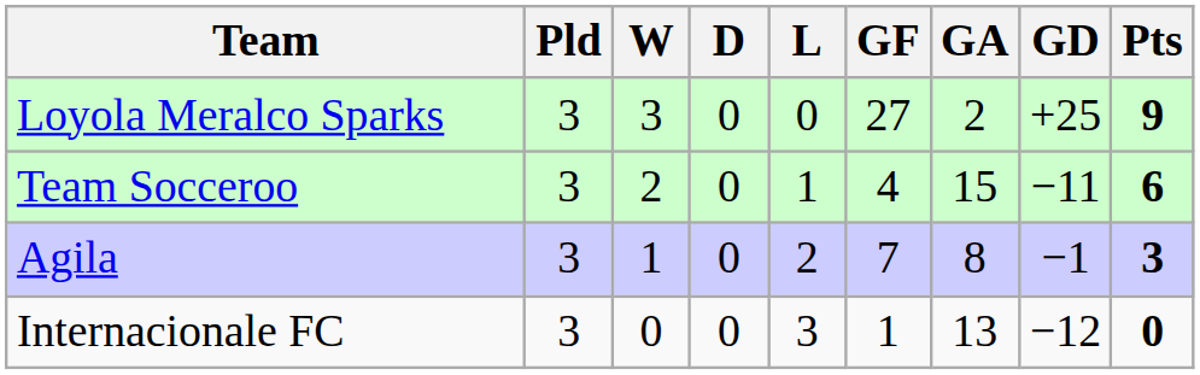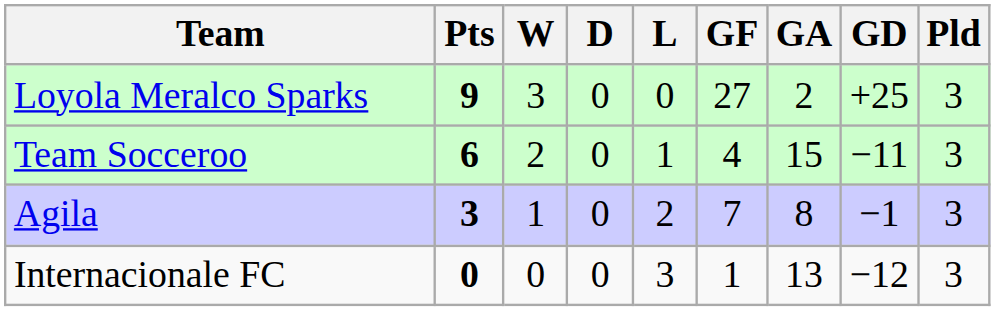columns swapped: Pld <-> Pts
